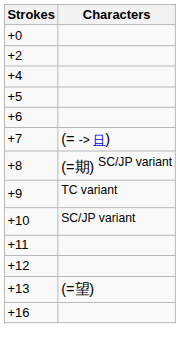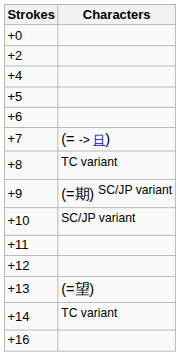+8 | Characters: (=期) SC/JP variant -> TC variant
+9 | Characters: TC variant -> (=期) SC/JP variant
+ row: +14 | TC variant
